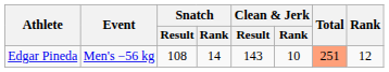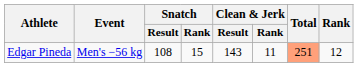Edgar Pineda | Snatch / Rank: 14 -> 15
Edgar Pineda | Clean & Jerk / Rank: 10 -> 11
